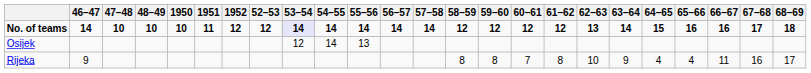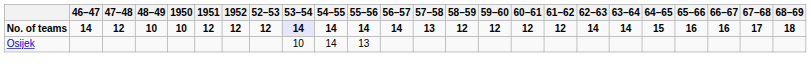No. of teams | 47–48: 10 -> 12
No. of teams | 1951: 11 -> 12
No. of teams | 57–58: 14 -> 13
No. of teams | 62–63: 13 -> 14
Osijek | 53–54: 12 -> 10
- row: Rijeka | 9 | 8 | 8 | 7 | 8 | 10 | 9 | 4 | 4 | 11 | 16 | 17
